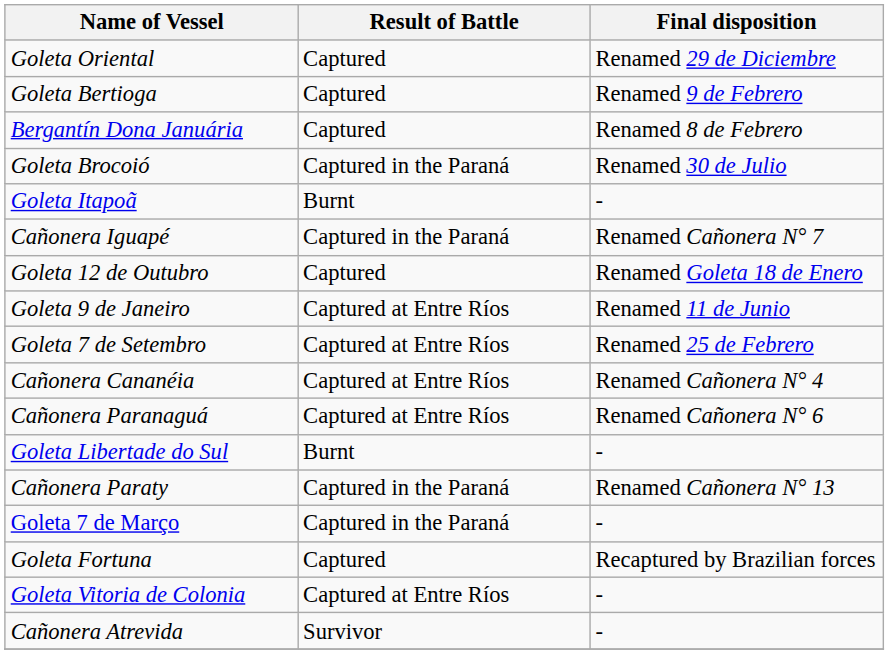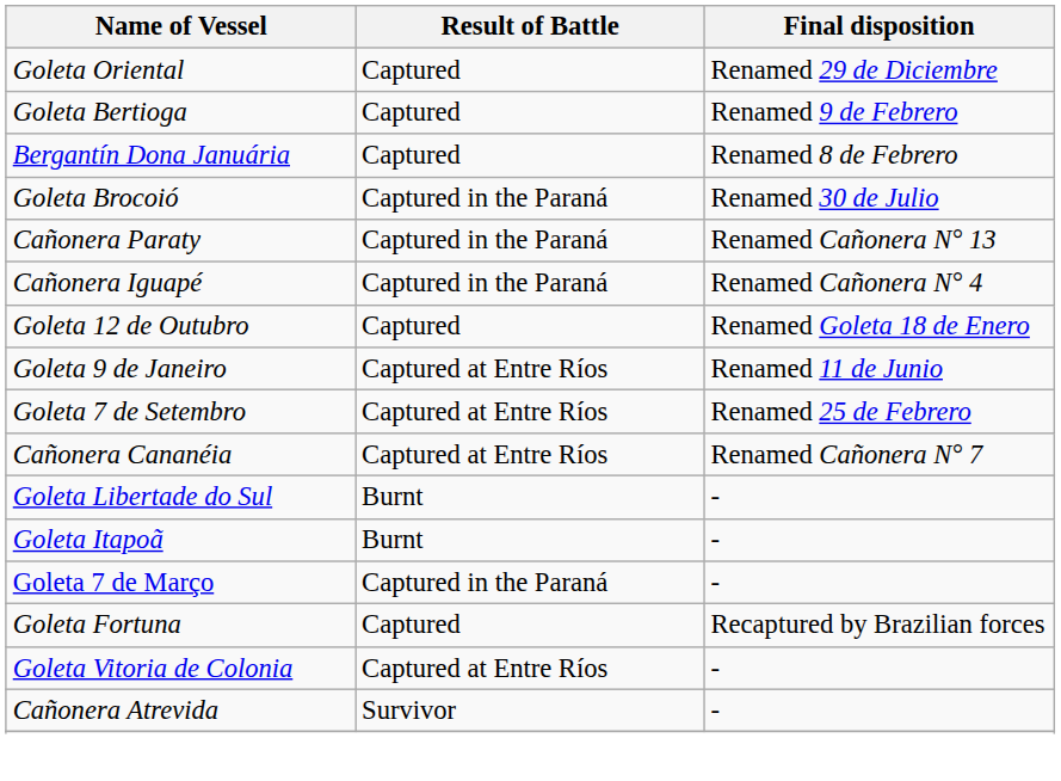rows swapped: Cañonera Paraty <-> Goleta Itapoã
Cañonera Iguapé | Final disposition: Renamed Cañonera N° 7 -> Renamed Cañonera N° 4
Cañonera Cananéia | Final disposition: Renamed Cañonera N° 4 -> Renamed Cañonera N° 7
- row: Cañonera Paranaguá | Captured at Entre Ríos | Renamed Cañonera N° 6
